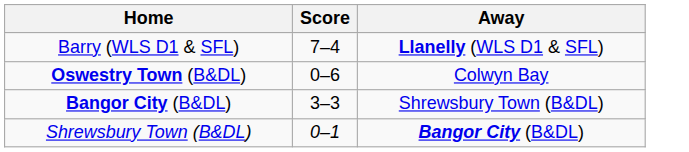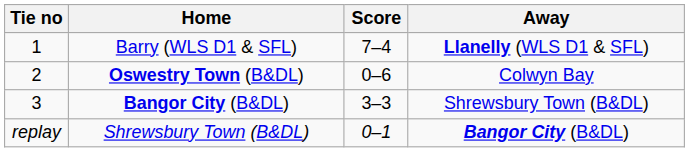+ column: Tie no | 1 | 2 | 3 | replay
